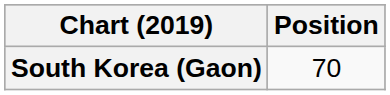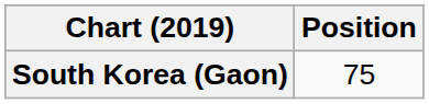South Korea (Gaon) | Position: 70 -> 75
